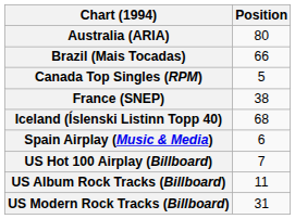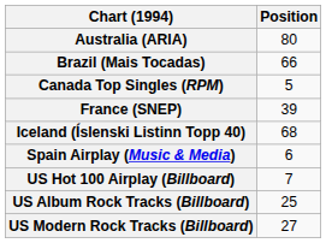France (SNEP) | Position: 38 -> 39
US Album Rock Tracks (Billboard) | Position: 11 -> 25
US Modern Rock Tracks (Billboard) | Position: 31 -> 27
